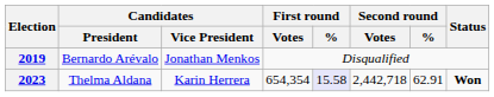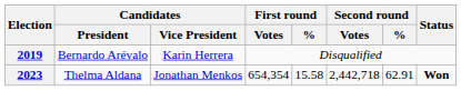2019 | Candidates / Vice President: Jonathan Menkos -> Karin Herrera
2023 | Candidates / Vice President: Karin Herrera -> Jonathan Menkos
2023 | First round / %: lavender background -> no background
